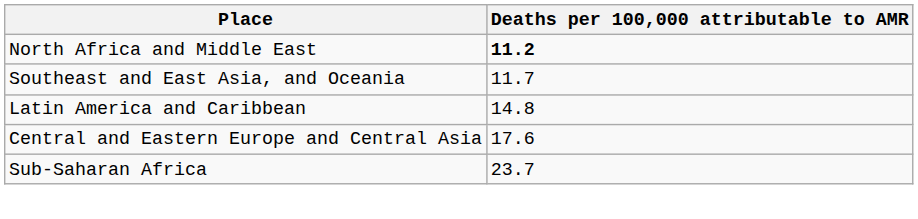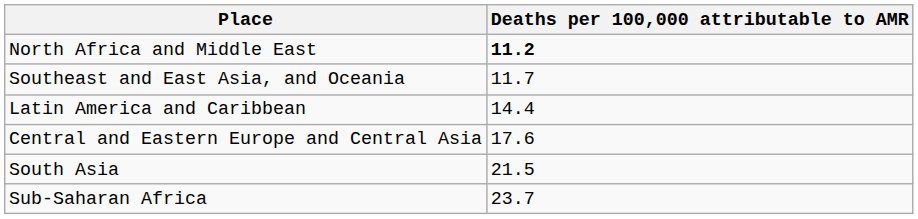Latin America and Caribbean | Deaths per 100,000 attributable to AMR: 14.8 -> 14.4
+ row: South Asia | 21.5
